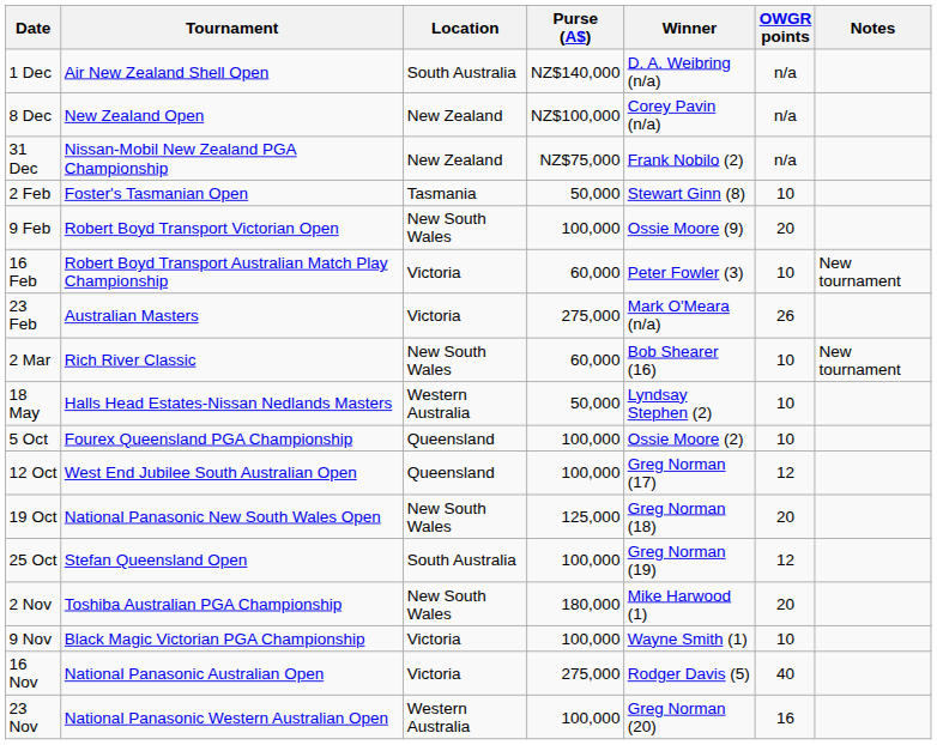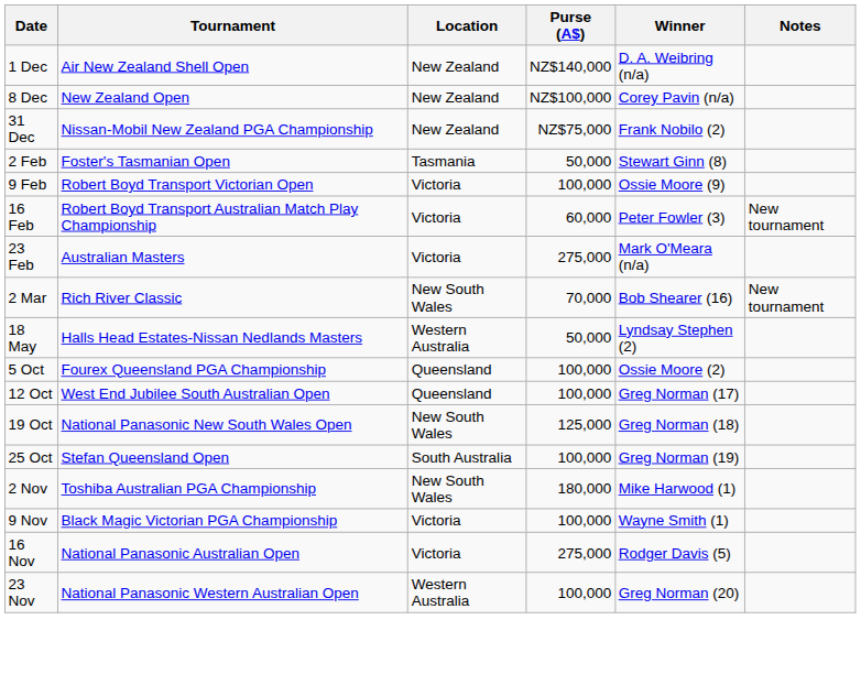- column: OWGR points | n/a | n/a | n/a | 10 | 20 | 10 | 26 | 10 | 10 | 10 | 12 | 20 | 12 | 20 | 10 | 40 | 16
1 Dec | Location: South Australia -> New Zealand
9 Feb | Location: New South Wales -> Victoria
2 Mar | Purse (A$): 60,000 -> 70,000
